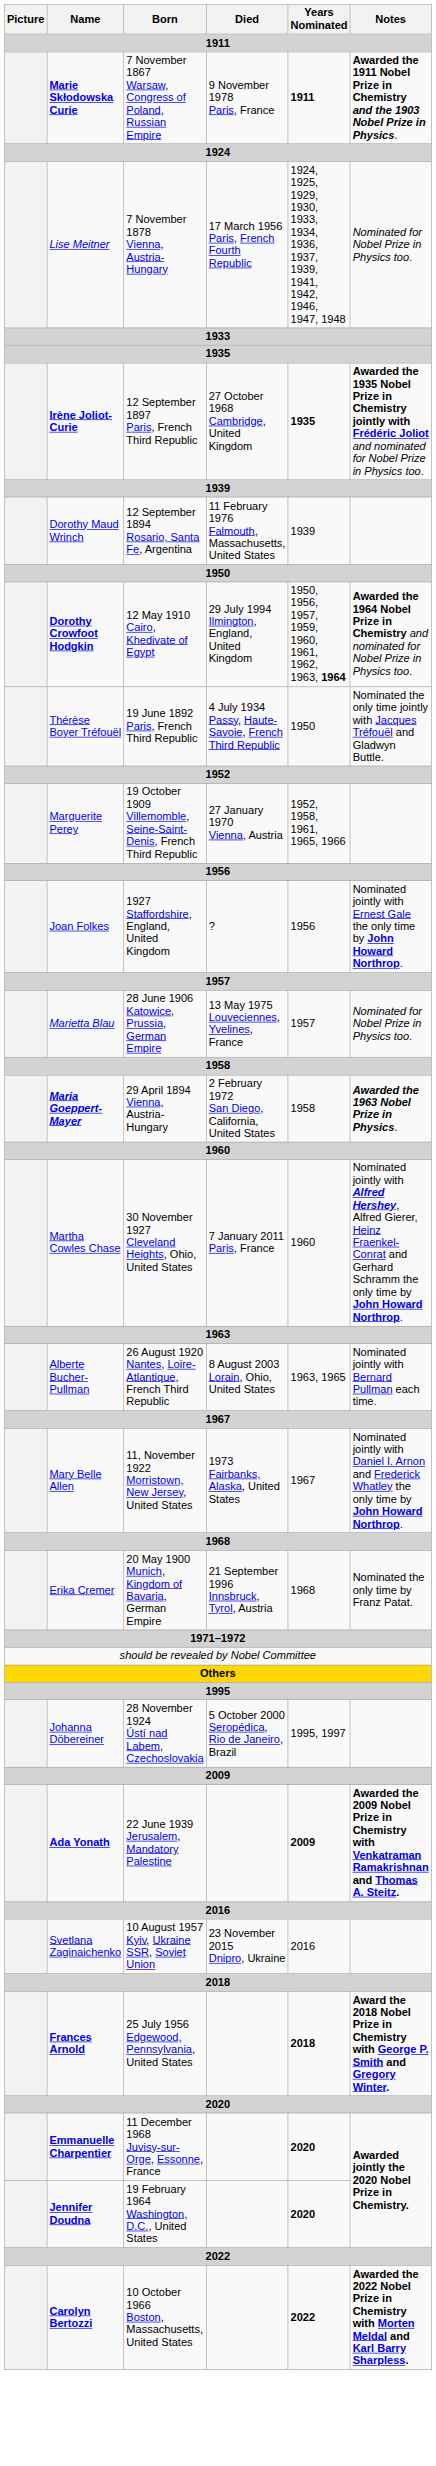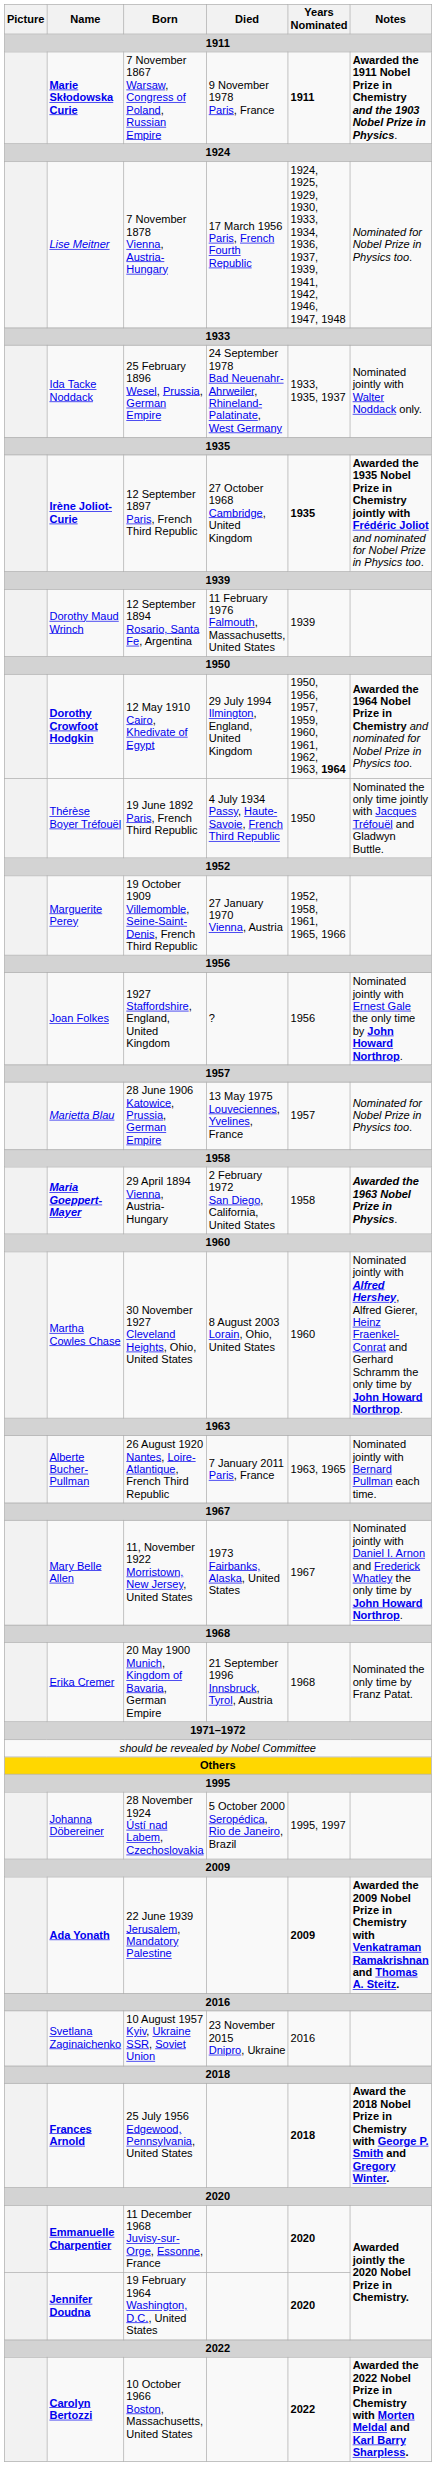+ row: Ida Tacke Noddack | 25 February 1896 Wesel, Prussia, German Empire | 24 September 1978 Bad Neuenahr-Ahrweiler, Rhineland-Palatinate, West Germany | 1933, 1935, 1937 | Nominated jointly with Walter Noddack only.
Martha Cowles Chase | Died: 7 January 2011 Paris, France -> 8 August 2003 Lorain, Ohio, United States
Alberte Bucher-Pullman | Died: 8 August 2003 Lorain, Ohio, United States -> 7 January 2011 Paris, France
